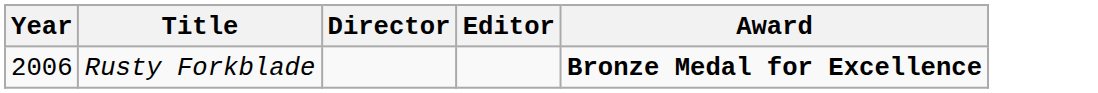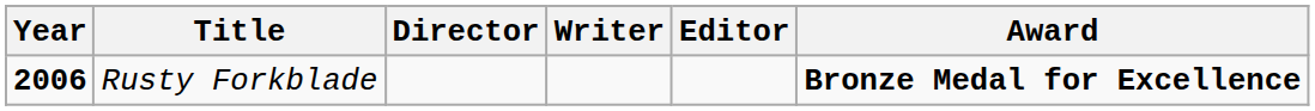+ column: Writer
Rusty Forkblade | Year: normal -> bold
